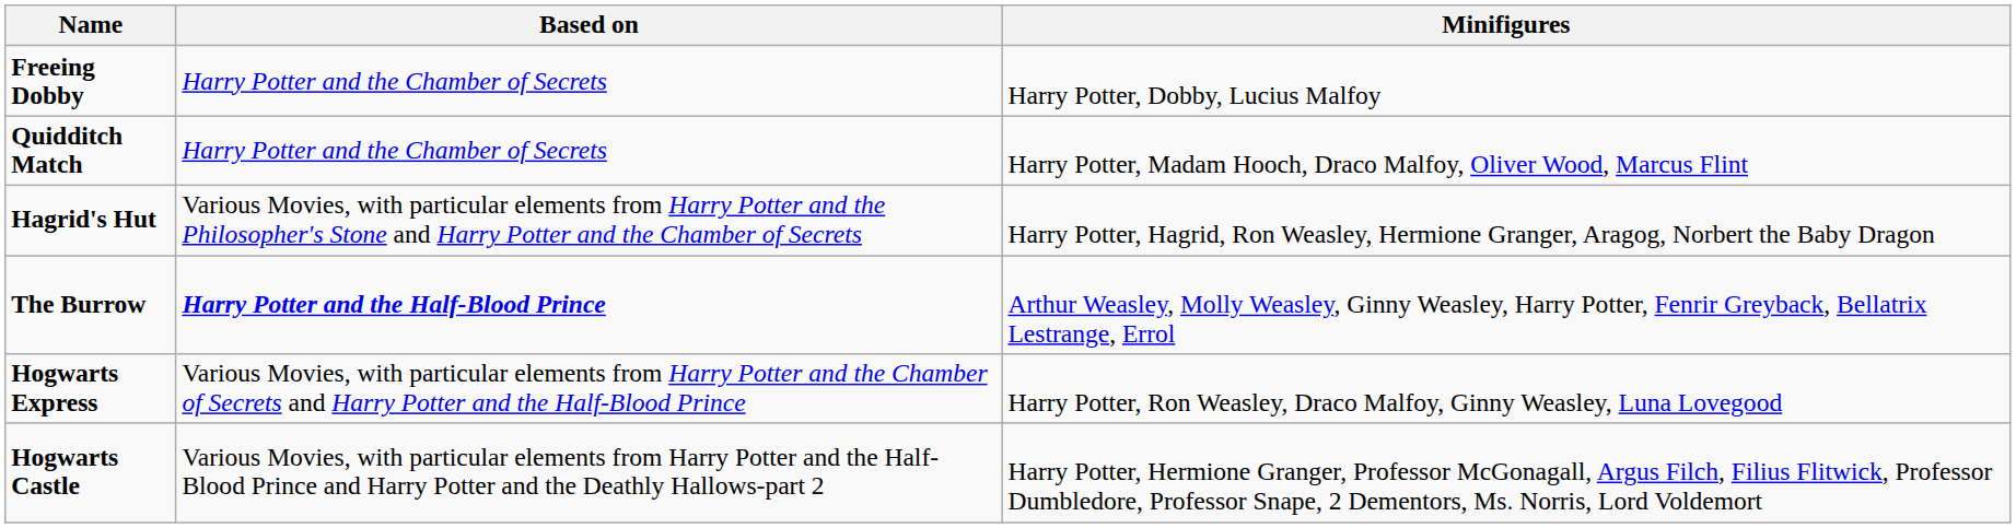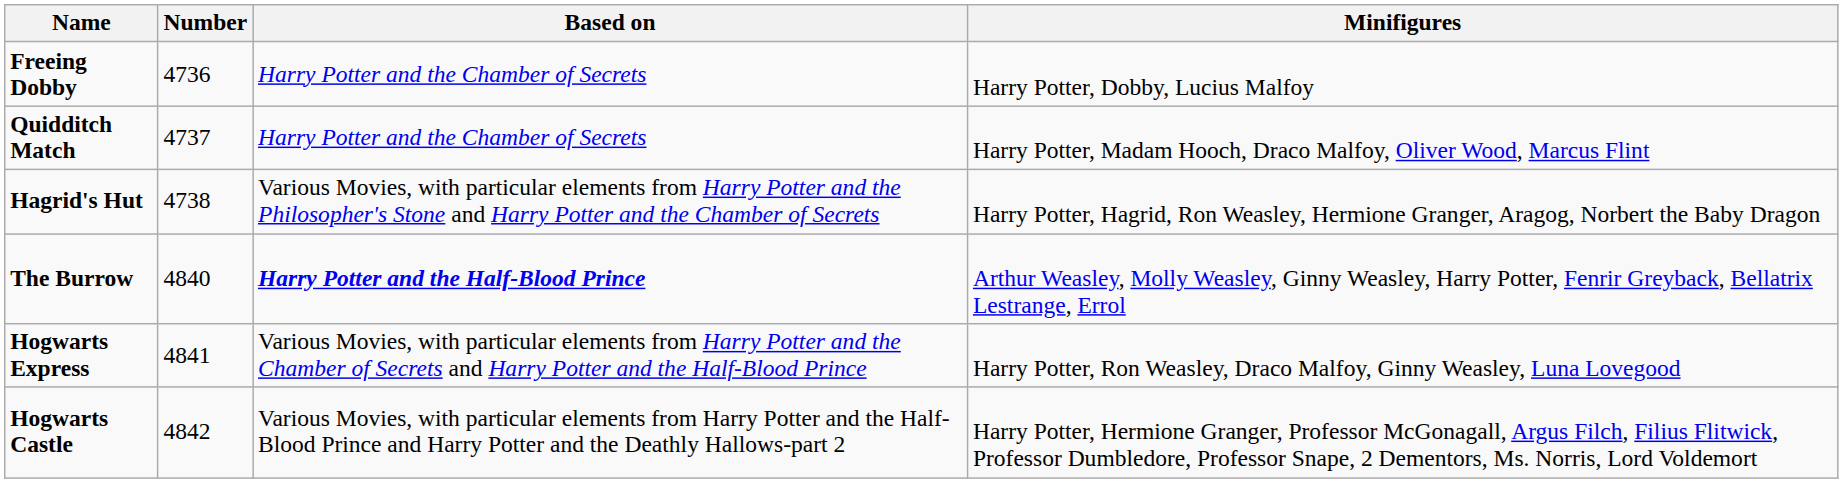+ column: Number | 4736 | 4737 | 4738 | 4840 | 4841 | 4842
